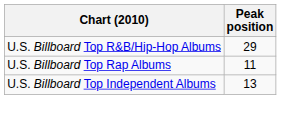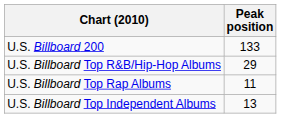+ row: U.S. Billboard 200 | 133
